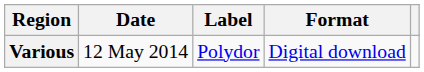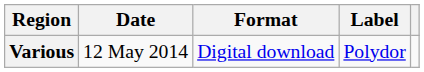columns swapped: Format <-> Label
